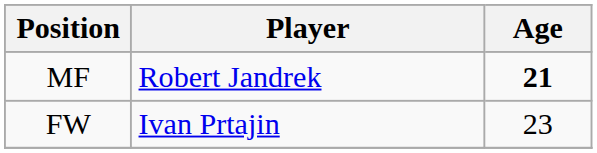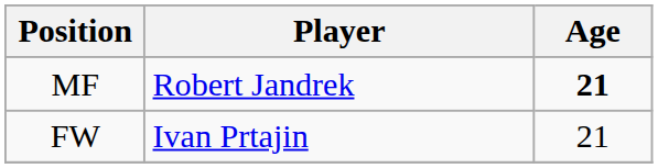FW | Age: 23 -> 21
